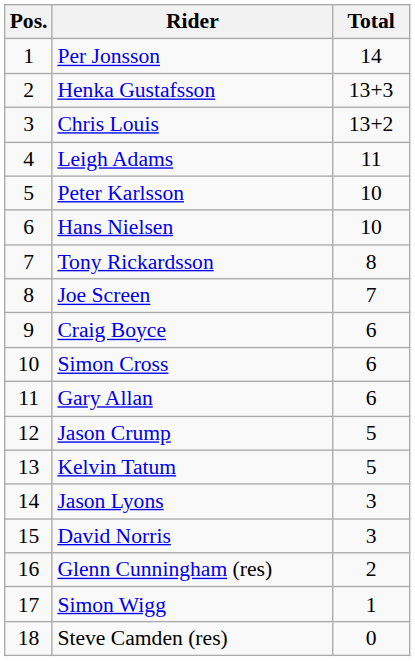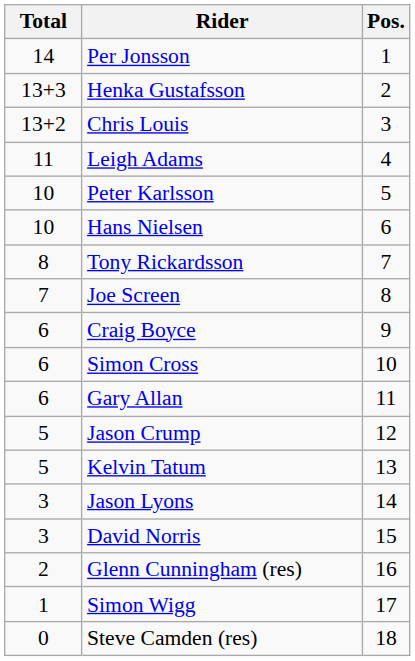columns swapped: Pos. <-> Total
